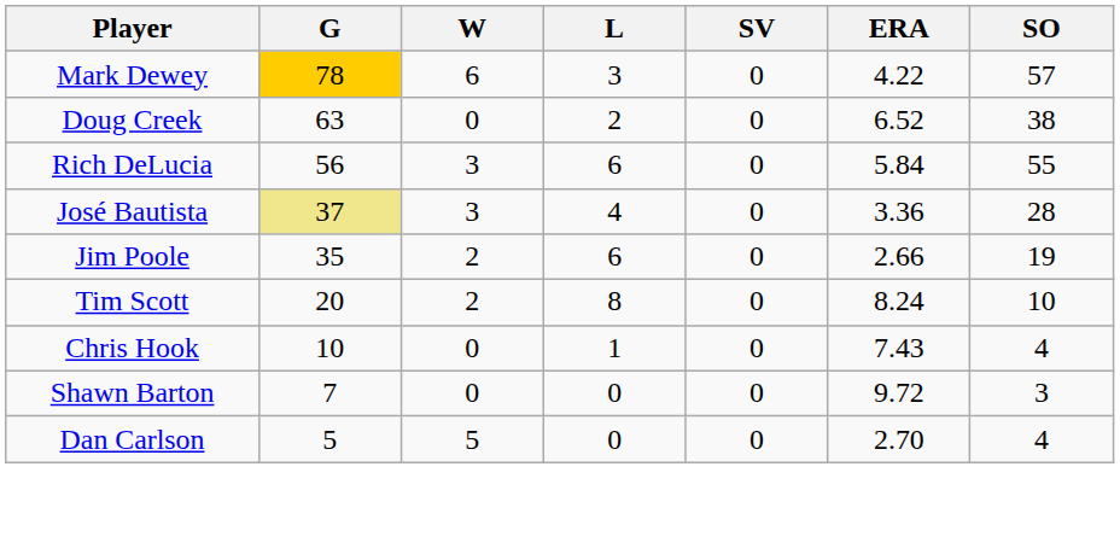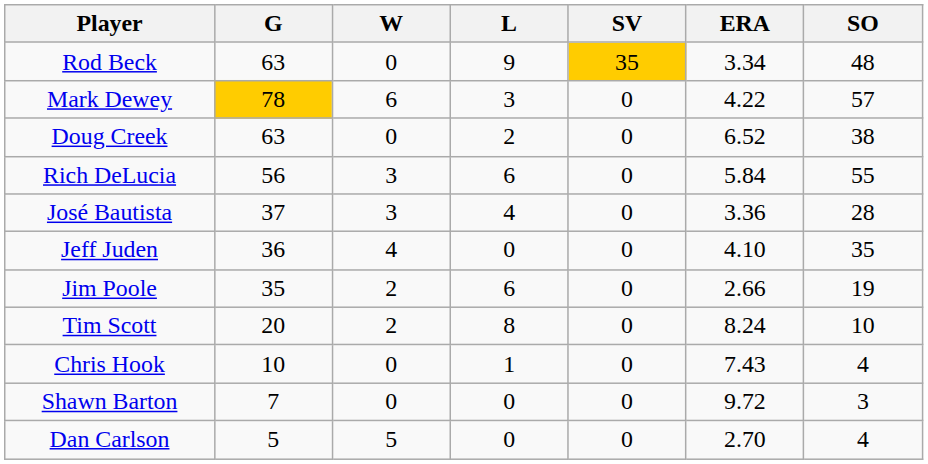+ row: Rod Beck | 63 | 0 | 9 | 35 | 3.34 | 48
José Bautista | G: khaki background -> no background
+ row: Jeff Juden | 36 | 4 | 0 | 0 | 4.10 | 35
